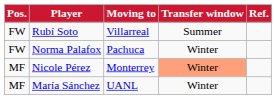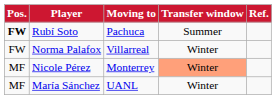Rubí Soto | Pos.: normal -> bold
Rubí Soto | Moving to: Villarreal -> Pachuca
Norma Palafox | Moving to: Pachuca -> Villarreal
